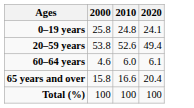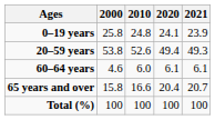+ column: 2021 | 23.9 | 49.3 | 6.1 | 20.7 | 100
